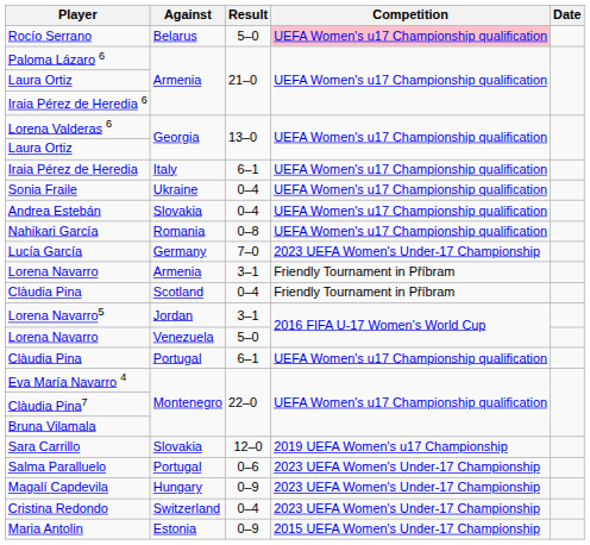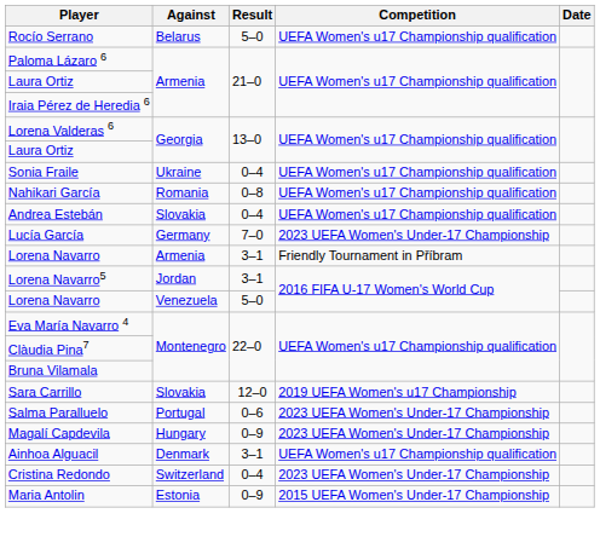Rocío Serrano | Competition: pink background -> no background
- row: Iraia Pérez de Heredia | Italy | 6–1 | UEFA Women's u17 Championship qualification
rows swapped: Andrea Estebán <-> Nahikari García
- row: Clàudia Pina | Scotland | 0–4 | Friendly Tournament in Příbram
- row: Clàudia Pina | Portugal | 6–1 | UEFA Women's u17 Championship qualification
+ row: Ainhoa Alguacil | Denmark | 3–1 | UEFA Women's u17 Championship qualification
